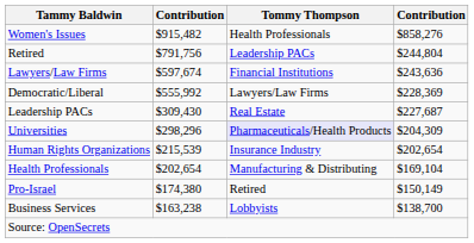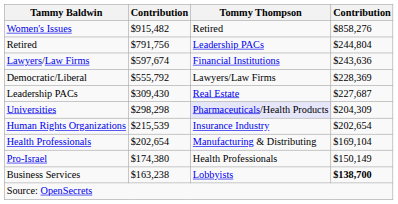Women's Issues | Tommy Thompson: Health Professionals -> Retired
Democratic/Liberal | column 2: $555,992 -> $555,792
Universities | column 2: $298,296 -> $298,298
Pro-Israel | Tommy Thompson: Retired -> Health Professionals
Business Services | column 4: normal -> bold
